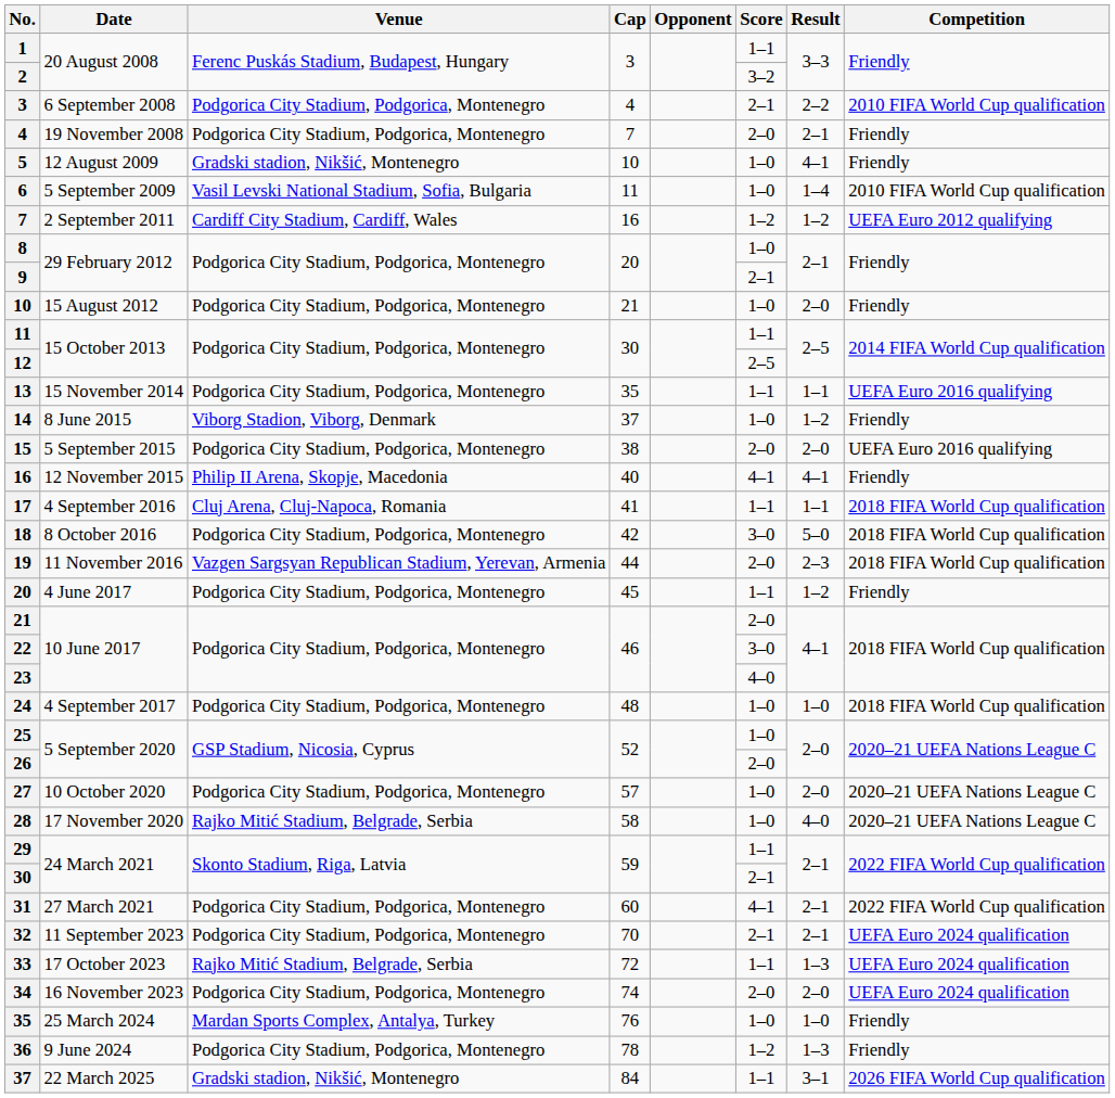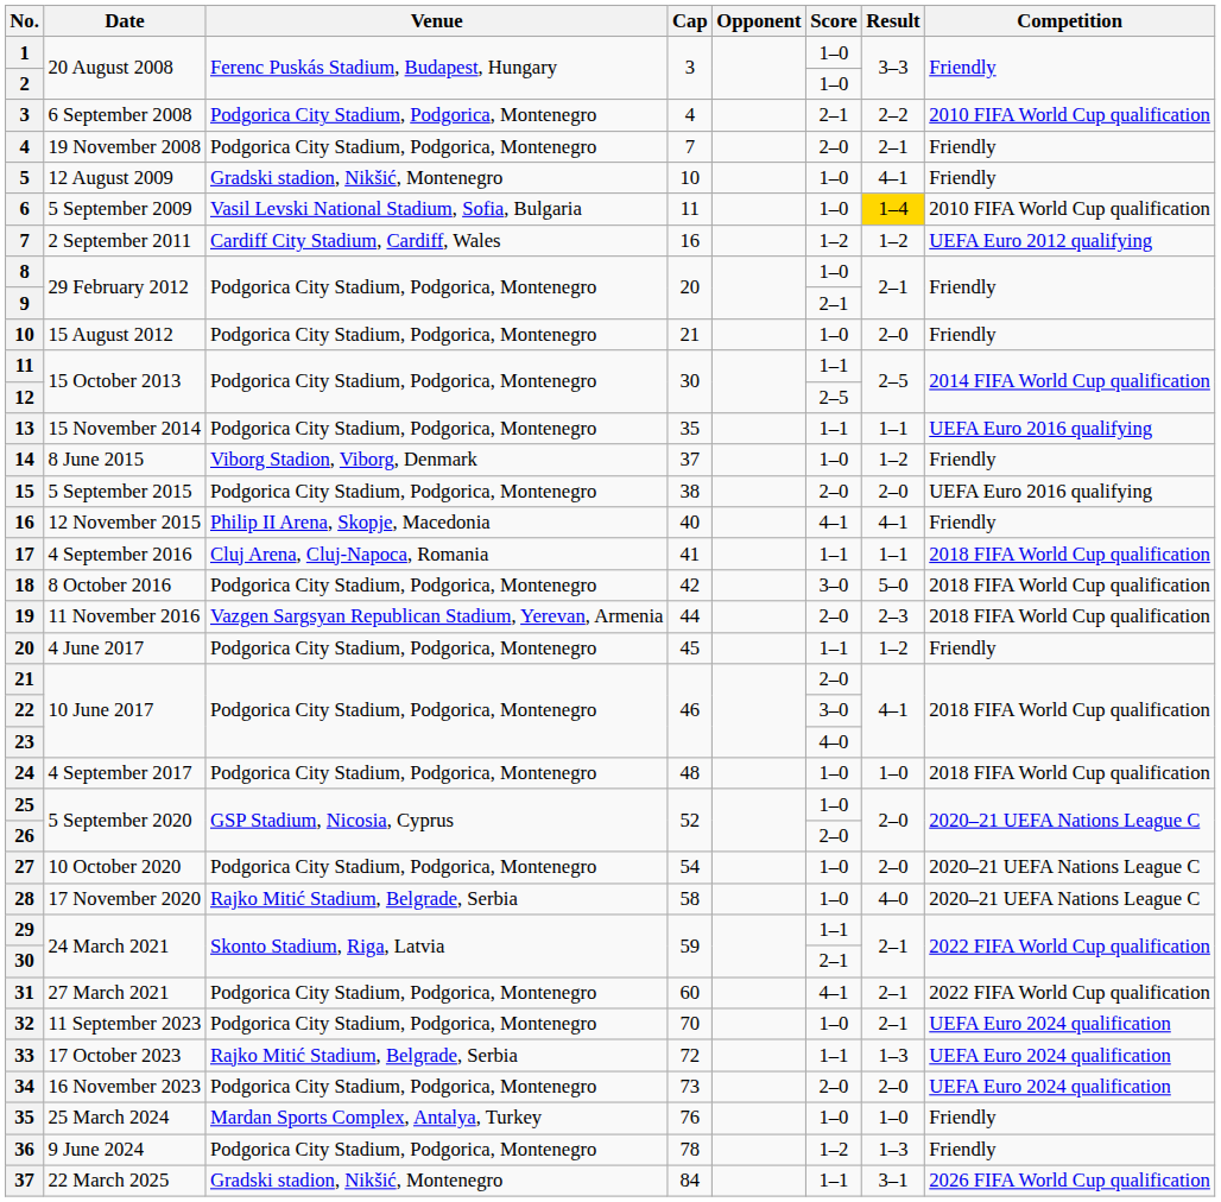1 | Score: 1–1 -> 1–0
2 | Score: 3–2 -> 1–0
6 | Result: no background -> gold background
27 | Cap: 57 -> 54
32 | Score: 2–1 -> 1–0
34 | Cap: 74 -> 73
